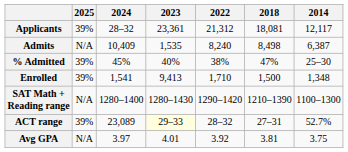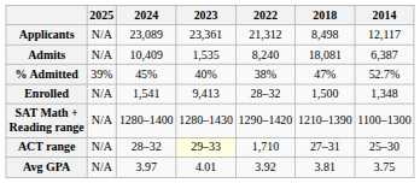Applicants | 2025: 39% -> N/A
Applicants | 2024: 28–32 -> 23,089
Applicants | 2018: 18,081 -> 8,498
Admits | 2018: 8,498 -> 18,081
% Admitted | 2014: 25–30 -> 52.7%
Enrolled | 2025: 39% -> N/A
Enrolled | 2022: 1,710 -> 28–32
ACT range | 2025: 39% -> N/A
ACT range | 2024: 23,089 -> 28–32
ACT range | 2022: 28–32 -> 1,710
ACT range | 2014: 52.7% -> 25–30
